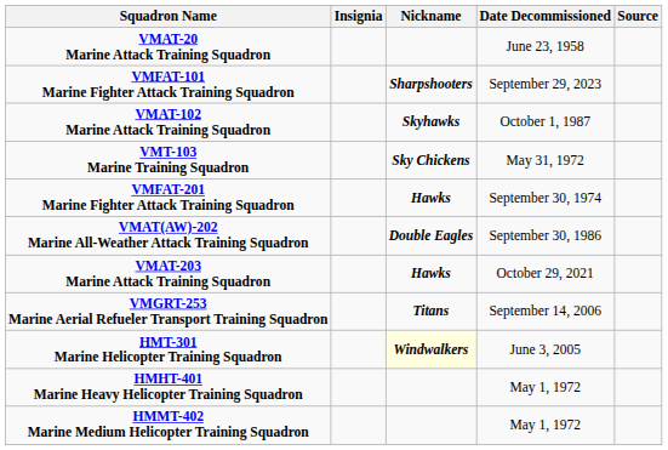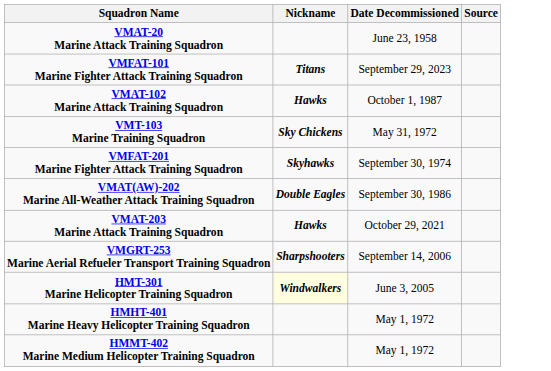- column: Insignia
VMFAT-101 Marine Fighter Attack Training Squadron | Nickname: Sharpshooters -> Titans
VMAT-102 Marine Attack Training Squadron | Nickname: Skyhawks -> Hawks
VMFAT-201 Marine Fighter Attack Training Squadron | Nickname: Hawks -> Skyhawks
VMGRT-253 Marine Aerial Refueler Transport Training Squadron | Nickname: Titans -> Sharpshooters
